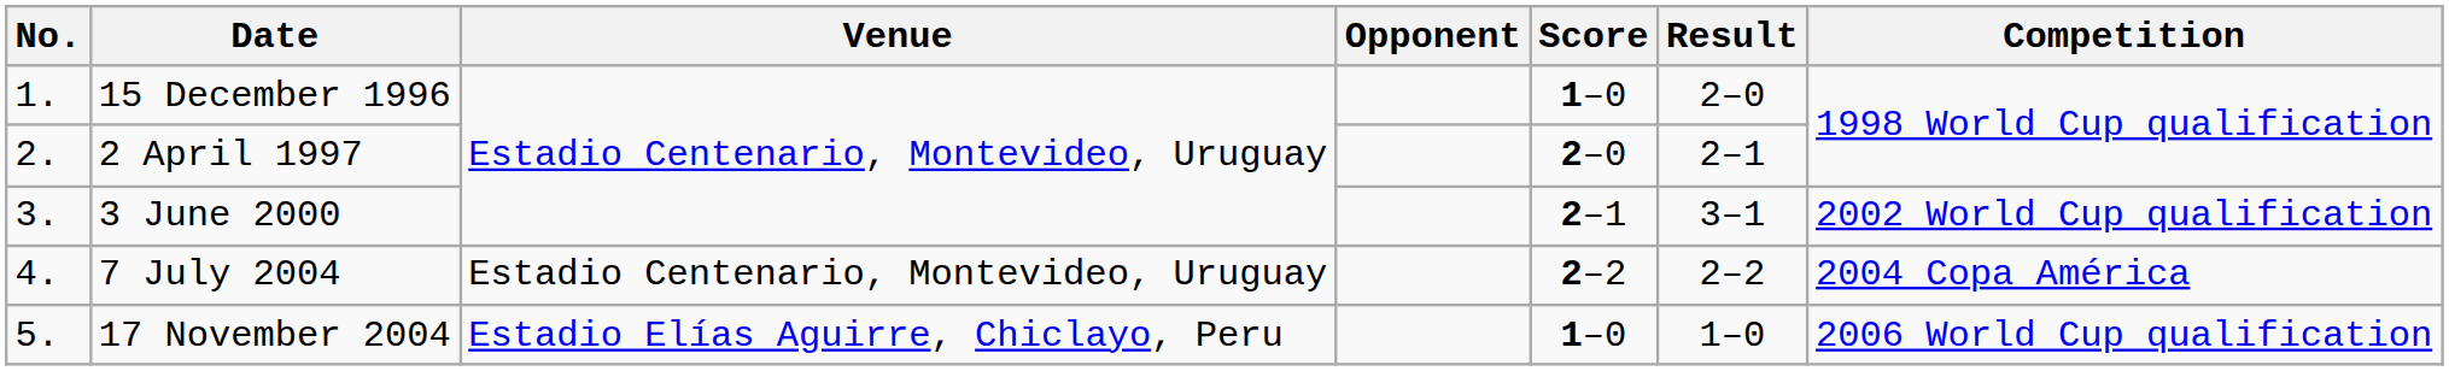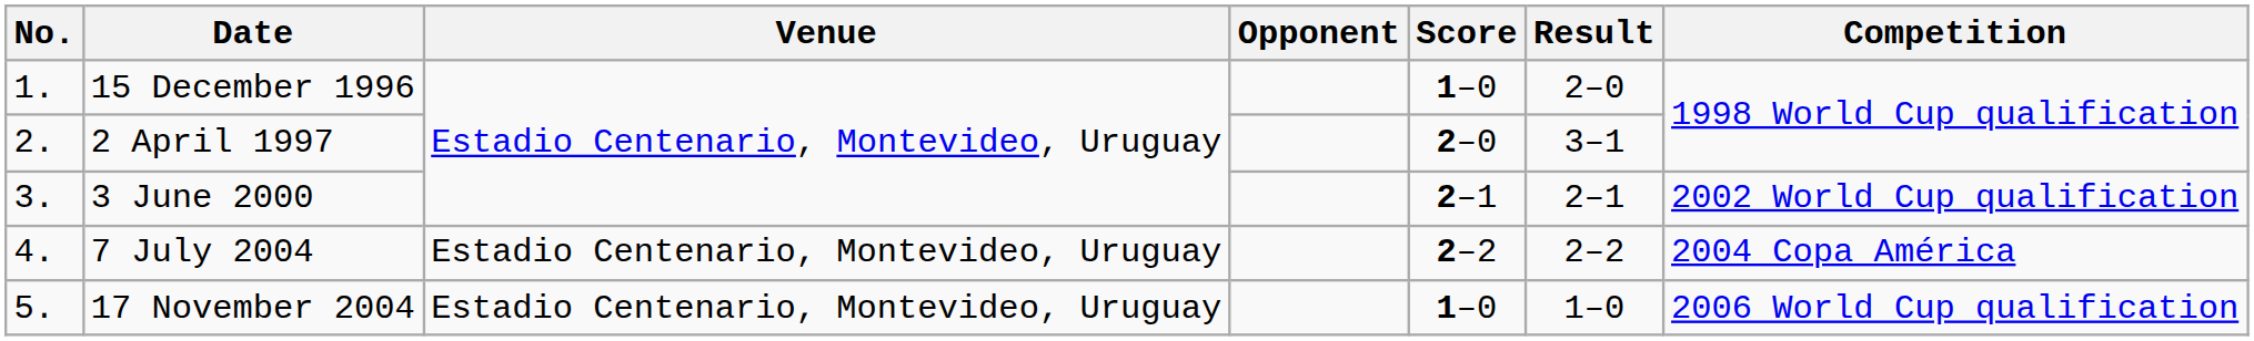2 April 1997 | Result: 2–1 -> 3–1
3 June 2000 | Result: 3–1 -> 2–1
17 November 2004 | Venue: Estadio Elías Aguirre, Chiclayo, Peru -> Estadio Centenario, Montevideo, Uruguay
